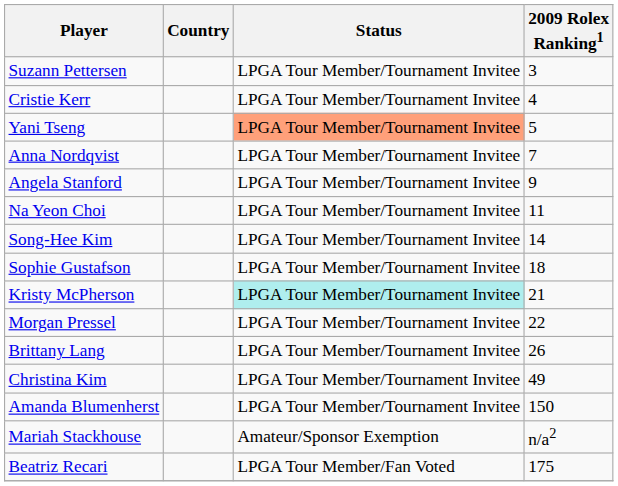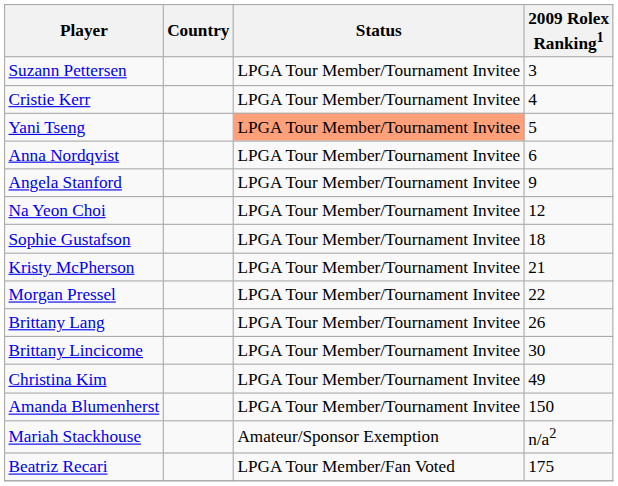Anna Nordqvist | 2009 Rolex Ranking1: 7 -> 6
Na Yeon Choi | 2009 Rolex Ranking1: 11 -> 12
- row: Song-Hee Kim | LPGA Tour Member/Tournament Invitee | 14
Kristy McPherson | Status: paleturquoise background -> no background
+ row: Brittany Lincicome | LPGA Tour Member/Tournament Invitee | 30
